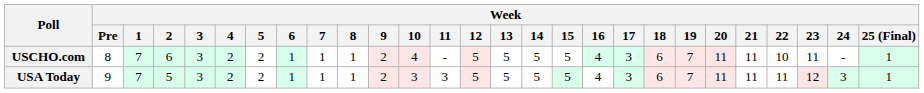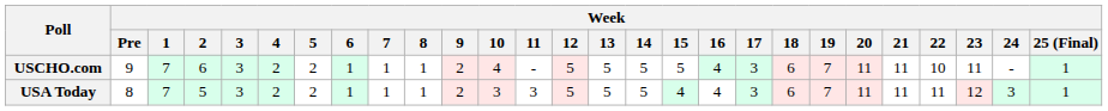USCHO.com | Week / Pre: 8 -> 9
USA Today | Week / Pre: 9 -> 8
USA Today | Week / 15: 5 -> 4
